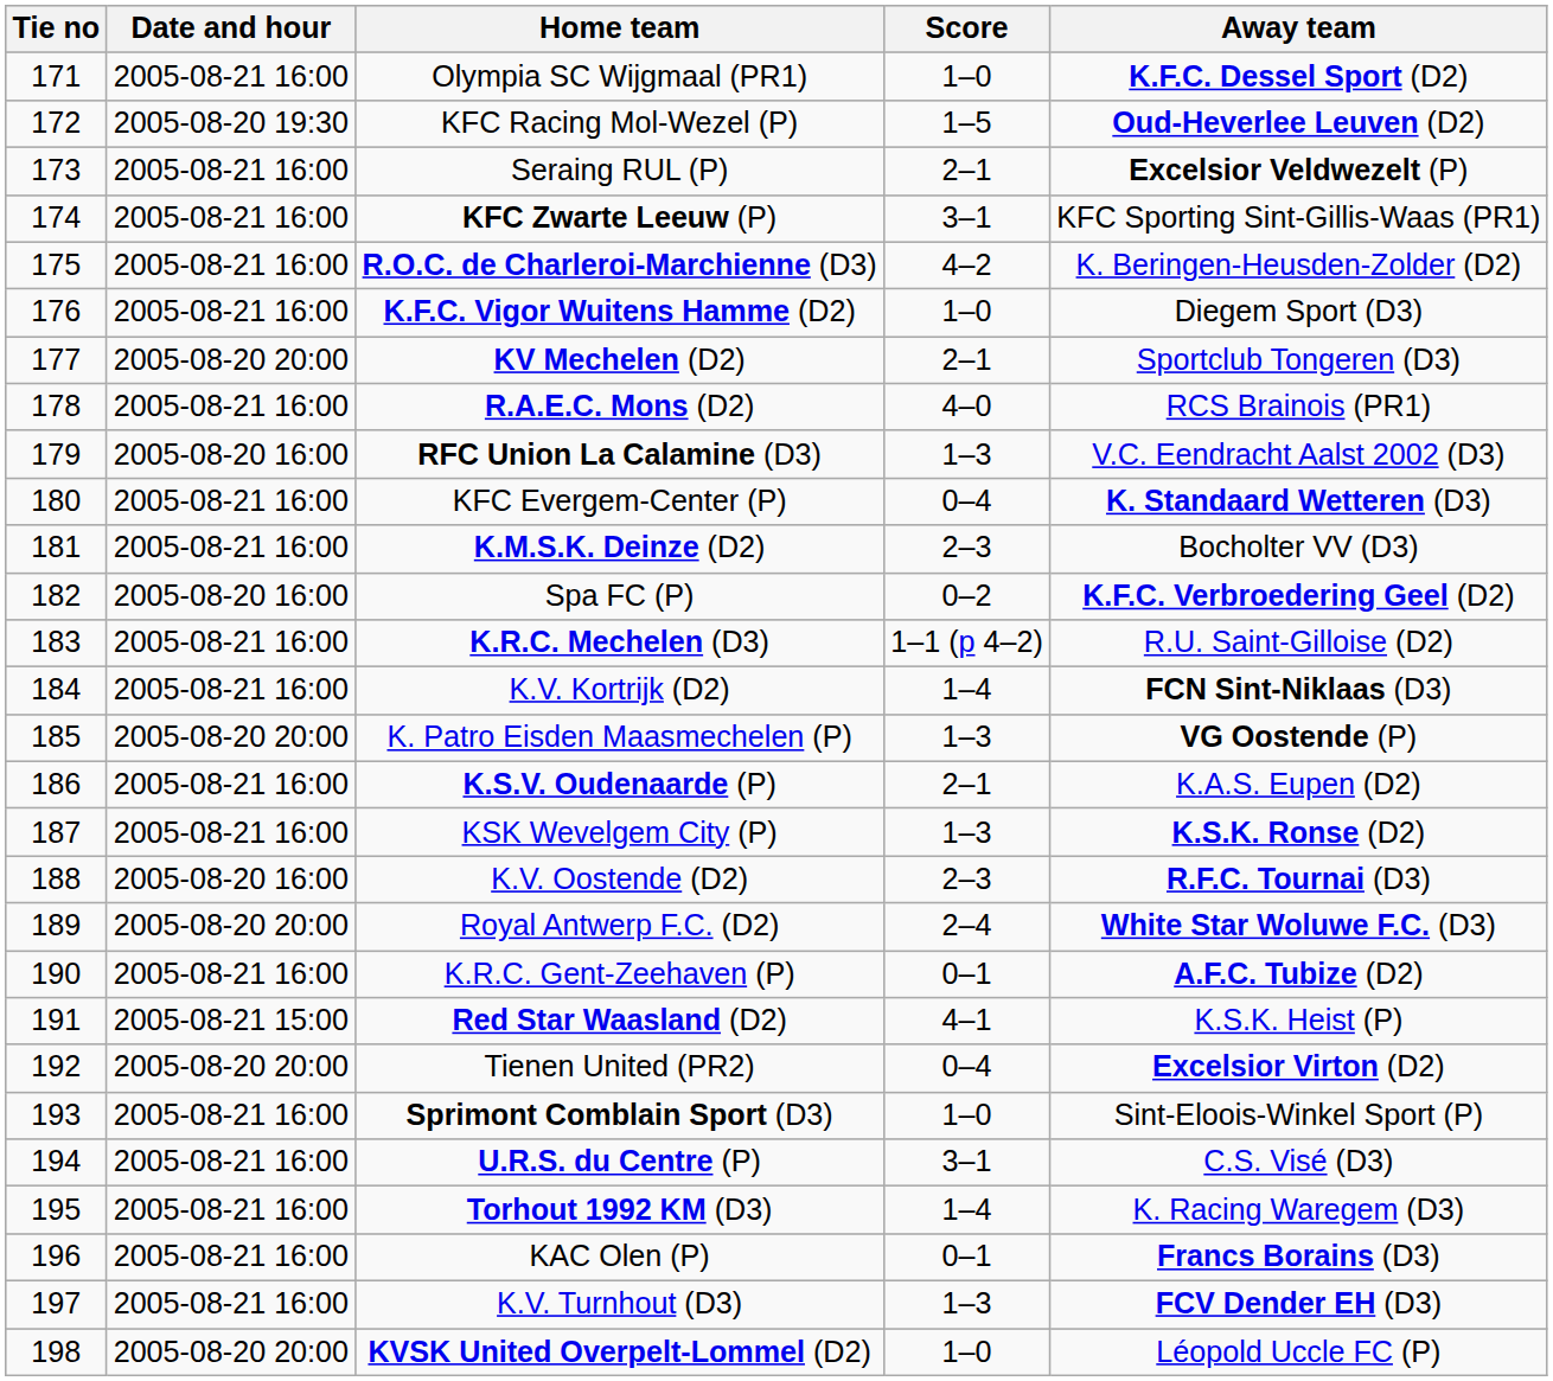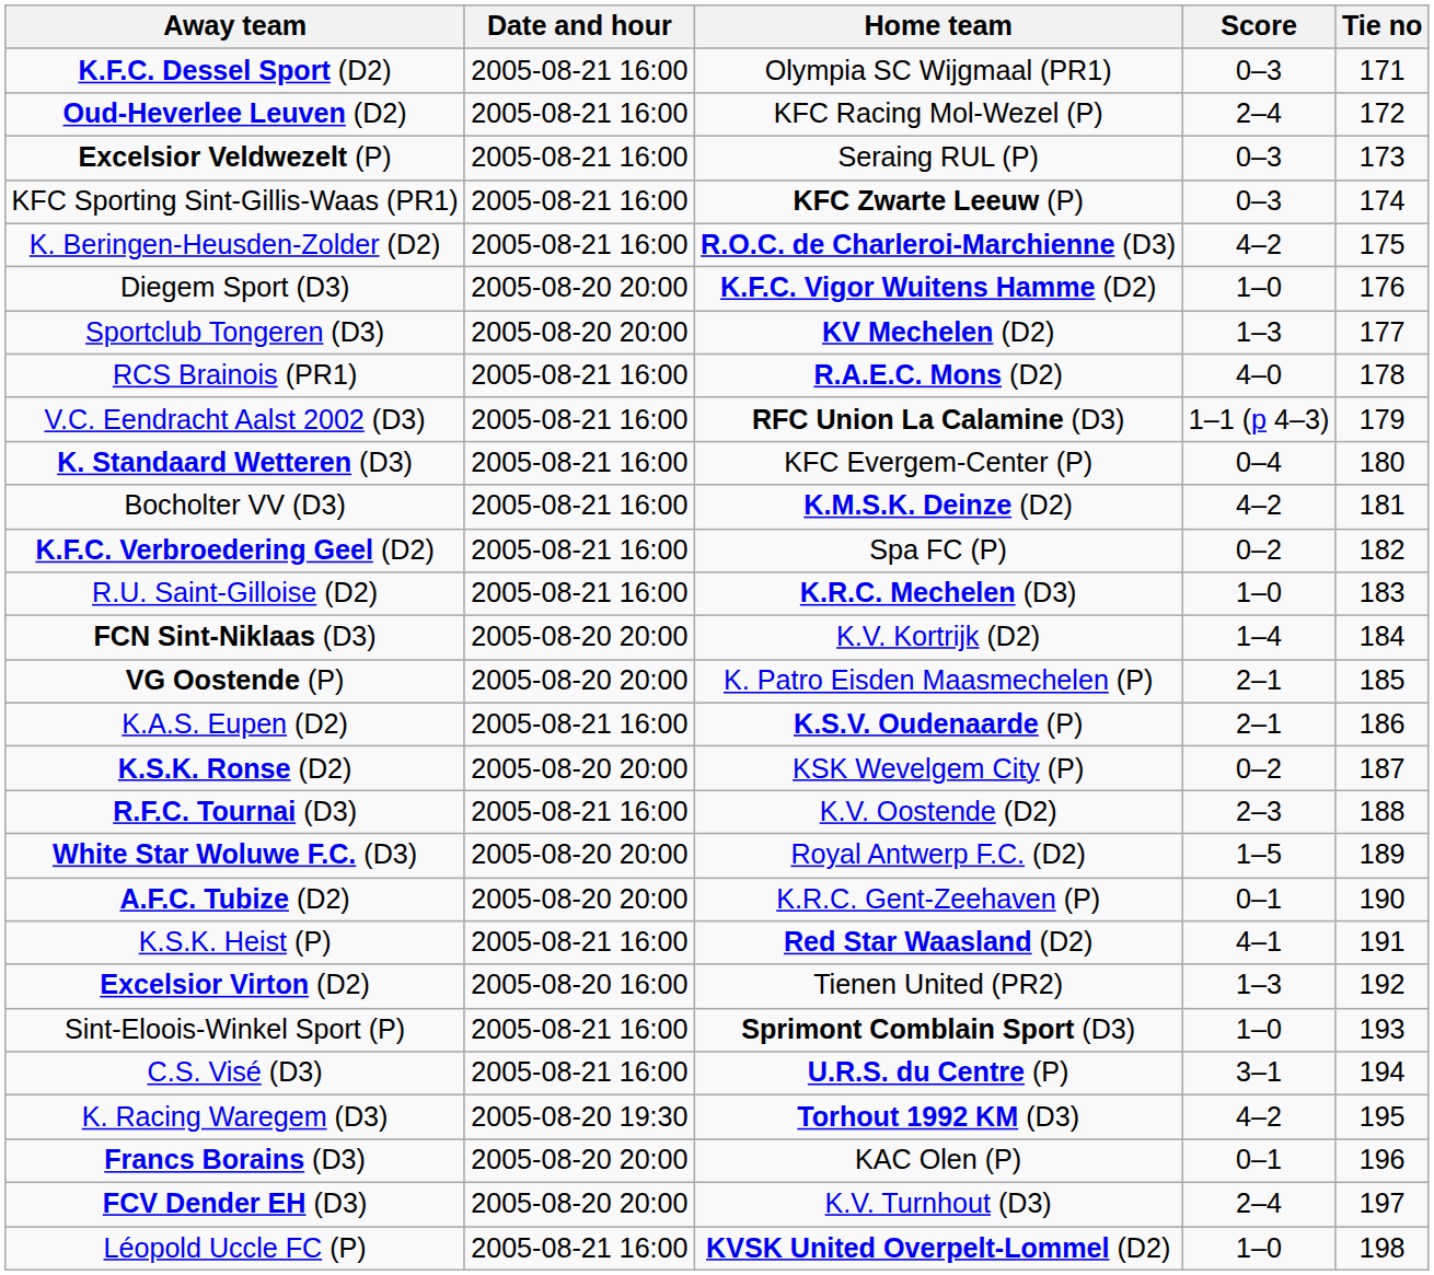columns swapped: Tie no <-> Away team
Olympia SC Wijgmaal (PR1) | Score: 1–0 -> 0–3
KFC Racing Mol-Wezel (P) | Date and hour: 2005-08-20 19:30 -> 2005-08-21 16:00
KFC Racing Mol-Wezel (P) | Score: 1–5 -> 2–4
Seraing RUL (P) | Score: 2–1 -> 0–3
KFC Zwarte Leeuw (P) | Score: 3–1 -> 0–3
K.F.C. Vigor Wuitens Hamme (D2) | Date and hour: 2005-08-21 16:00 -> 2005-08-20 20:00
KV Mechelen (D2) | Score: 2–1 -> 1–3
RFC Union La Calamine (D3) | Date and hour: 2005-08-20 16:00 -> 2005-08-21 16:00
RFC Union La Calamine (D3) | Score: 1–3 -> 1–1 (p 4–3)
K.M.S.K. Deinze (D2) | Score: 2–3 -> 4–2
Spa FC (P) | Date and hour: 2005-08-20 16:00 -> 2005-08-21 16:00
K.R.C. Mechelen (D3) | Score: 1–1 (p 4–2) -> 1–0
K.V. Kortrijk (D2) | Date and hour: 2005-08-21 16:00 -> 2005-08-20 20:00
K. Patro Eisden Maasmechelen (P) | Score: 1–3 -> 2–1
KSK Wevelgem City (P) | Date and hour: 2005-08-21 16:00 -> 2005-08-20 20:00
KSK Wevelgem City (P) | Score: 1–3 -> 0–2
K.V. Oostende (D2) | Date and hour: 2005-08-20 16:00 -> 2005-08-21 16:00
Royal Antwerp F.C. (D2) | Score: 2–4 -> 1–5
K.R.C. Gent-Zeehaven (P) | Date and hour: 2005-08-21 16:00 -> 2005-08-20 20:00
Red Star Waasland (D2) | Date and hour: 2005-08-21 15:00 -> 2005-08-21 16:00
Tienen United (PR2) | Date and hour: 2005-08-20 20:00 -> 2005-08-20 16:00
Tienen United (PR2) | Score: 0–4 -> 1–3
Torhout 1992 KM (D3) | Date and hour: 2005-08-21 16:00 -> 2005-08-20 19:30
Torhout 1992 KM (D3) | Score: 1–4 -> 4–2
KAC Olen (P) | Date and hour: 2005-08-21 16:00 -> 2005-08-20 20:00
K.V. Turnhout (D3) | Date and hour: 2005-08-21 16:00 -> 2005-08-20 20:00
K.V. Turnhout (D3) | Score: 1–3 -> 2–4
KVSK United Overpelt-Lommel (D2) | Date and hour: 2005-08-20 20:00 -> 2005-08-21 16:00
